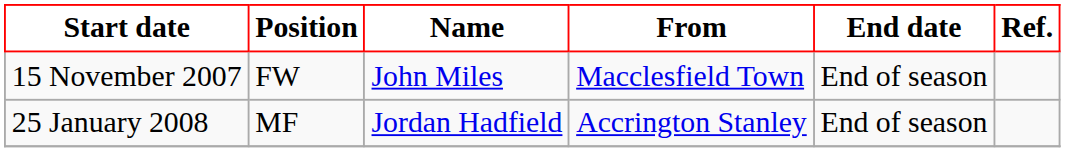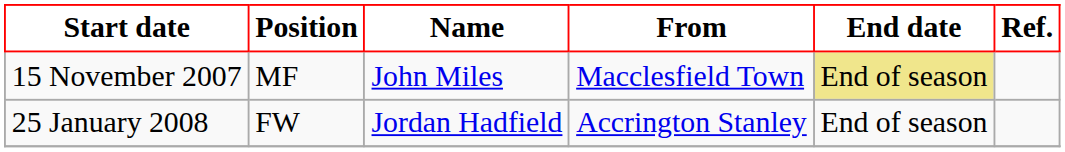15 November 2007 | Position: FW -> MF
15 November 2007 | End date: no background -> khaki background
25 January 2008 | Position: MF -> FW
